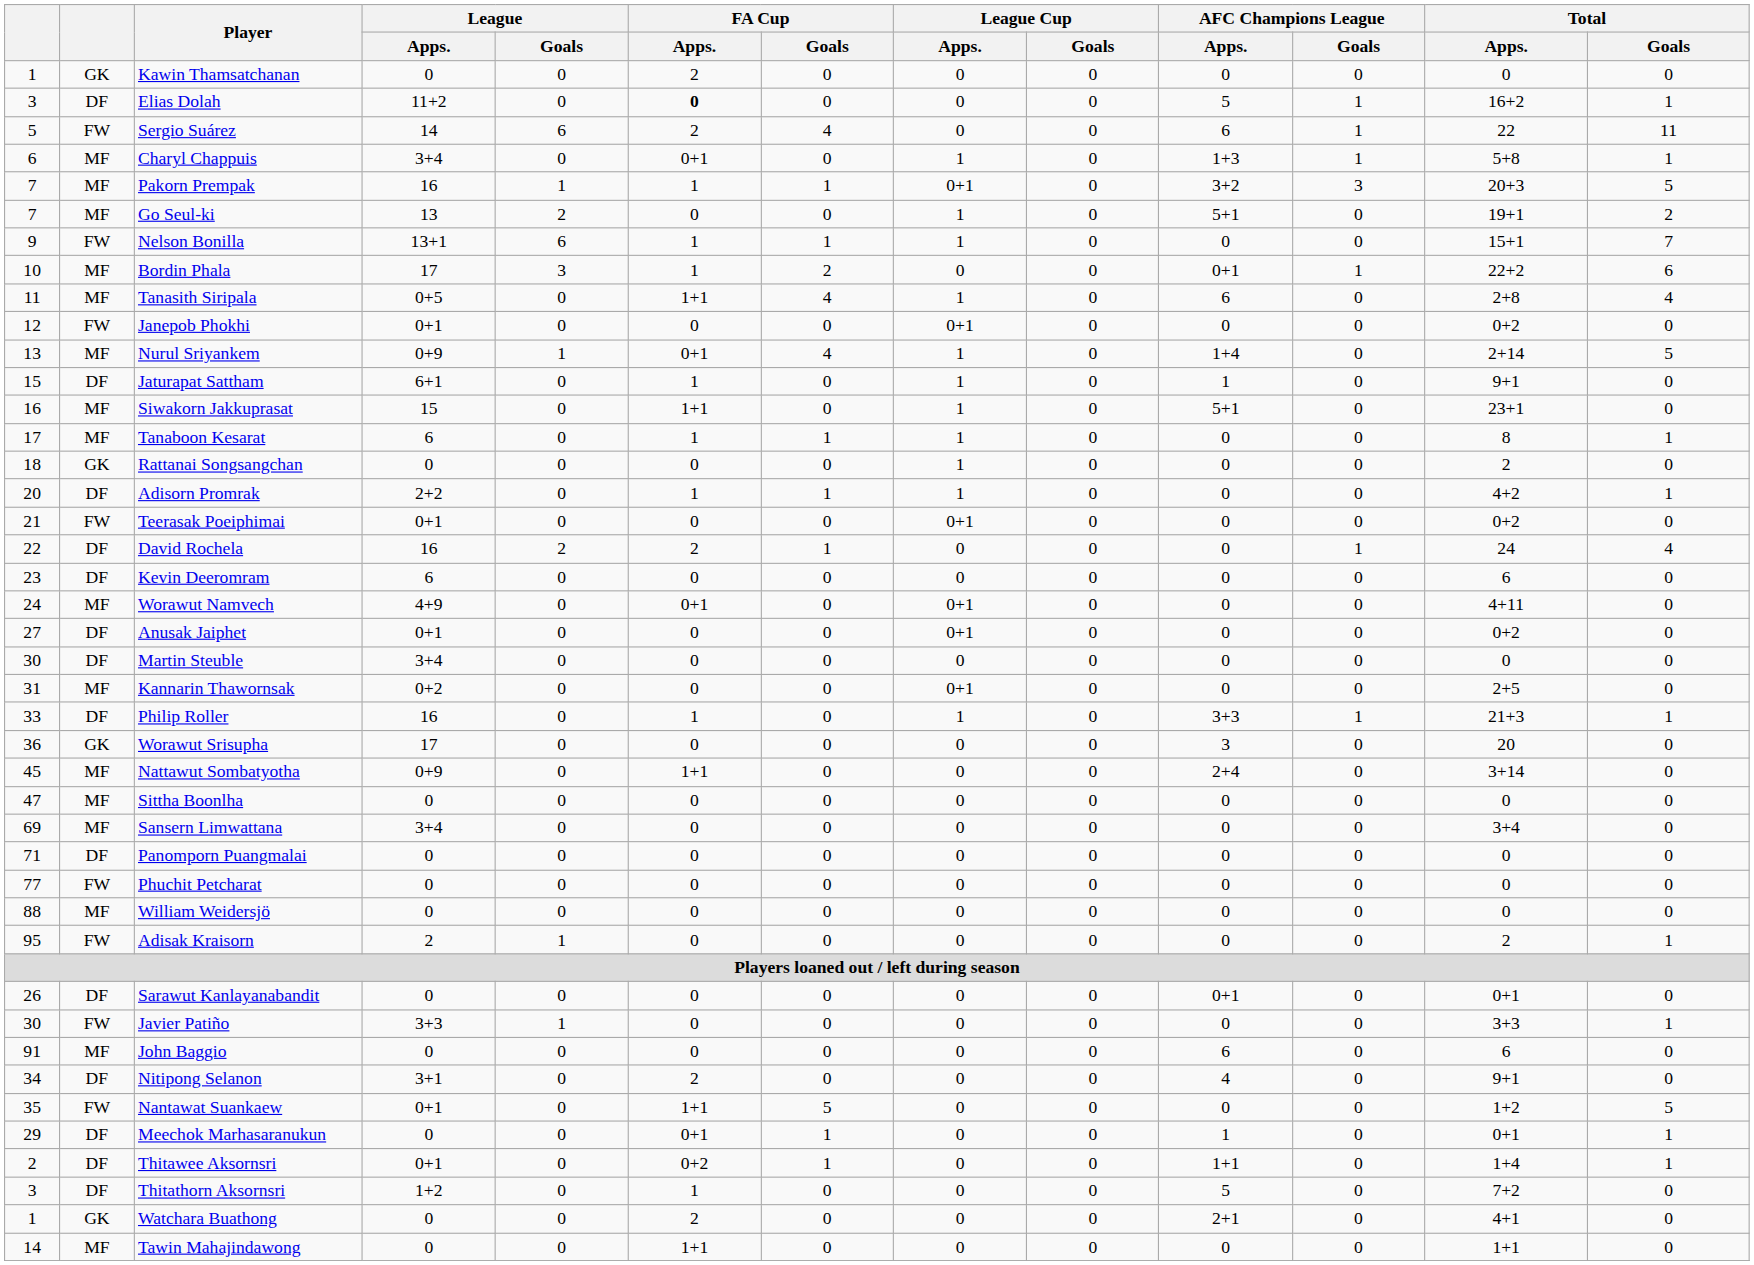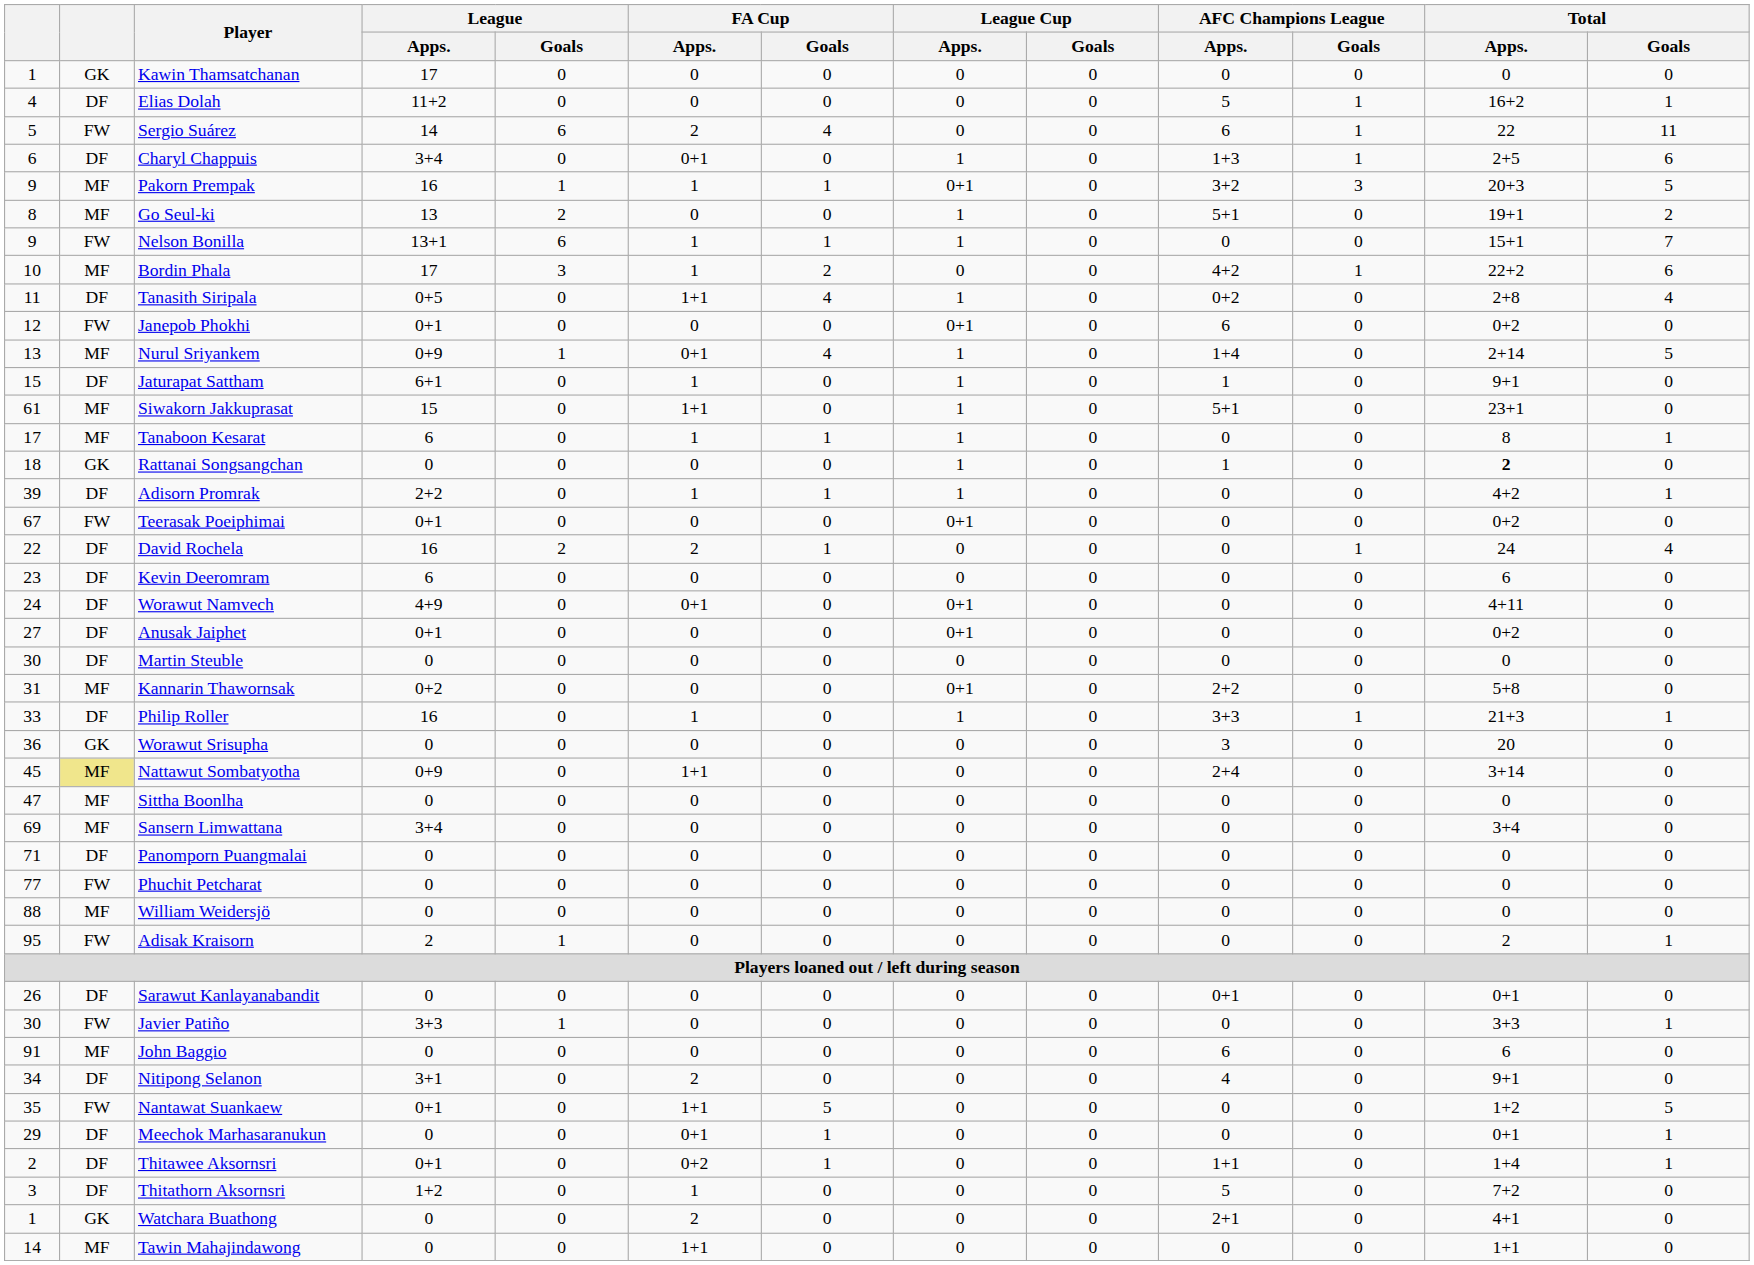Kawin Thamsatchanan | League / Apps.: 0 -> 17
Kawin Thamsatchanan | FA Cup / Apps.: 2 -> 0
Elias Dolah | column 1: 3 -> 4
Elias Dolah | FA Cup / Apps.: bold -> normal
Charyl Chappuis | column 2: MF -> DF
Charyl Chappuis | Total / Apps.: 5+8 -> 2+5
Charyl Chappuis | Total / Goals: 1 -> 6
Pakorn Prempak | column 1: 7 -> 9
Go Seul-ki | column 1: 7 -> 8
Bordin Phala | AFC Champions League / Apps.: 0+1 -> 4+2
Tanasith Siripala | column 2: MF -> DF
Tanasith Siripala | AFC Champions League / Apps.: 6 -> 0+2
Janepob Phokhi | AFC Champions League / Apps.: 0 -> 6
Siwakorn Jakkuprasat | column 1: 16 -> 61
Rattanai Songsangchan | AFC Champions League / Apps.: 0 -> 1
Rattanai Songsangchan | Total / Apps.: normal -> bold
Adisorn Promrak | column 1: 20 -> 39
Teerasak Poeiphimai | column 1: 21 -> 67
Worawut Namvech | column 2: MF -> DF
Martin Steuble | League / Apps.: 3+4 -> 0
Kannarin Thawornsak | AFC Champions League / Apps.: 0 -> 2+2
Kannarin Thawornsak | Total / Apps.: 2+5 -> 5+8
Worawut Srisupha | League / Apps.: 17 -> 0
Nattawut Sombatyotha | column 2: no background -> khaki background
Meechok Marhasaranukun | AFC Champions League / Apps.: 1 -> 0
